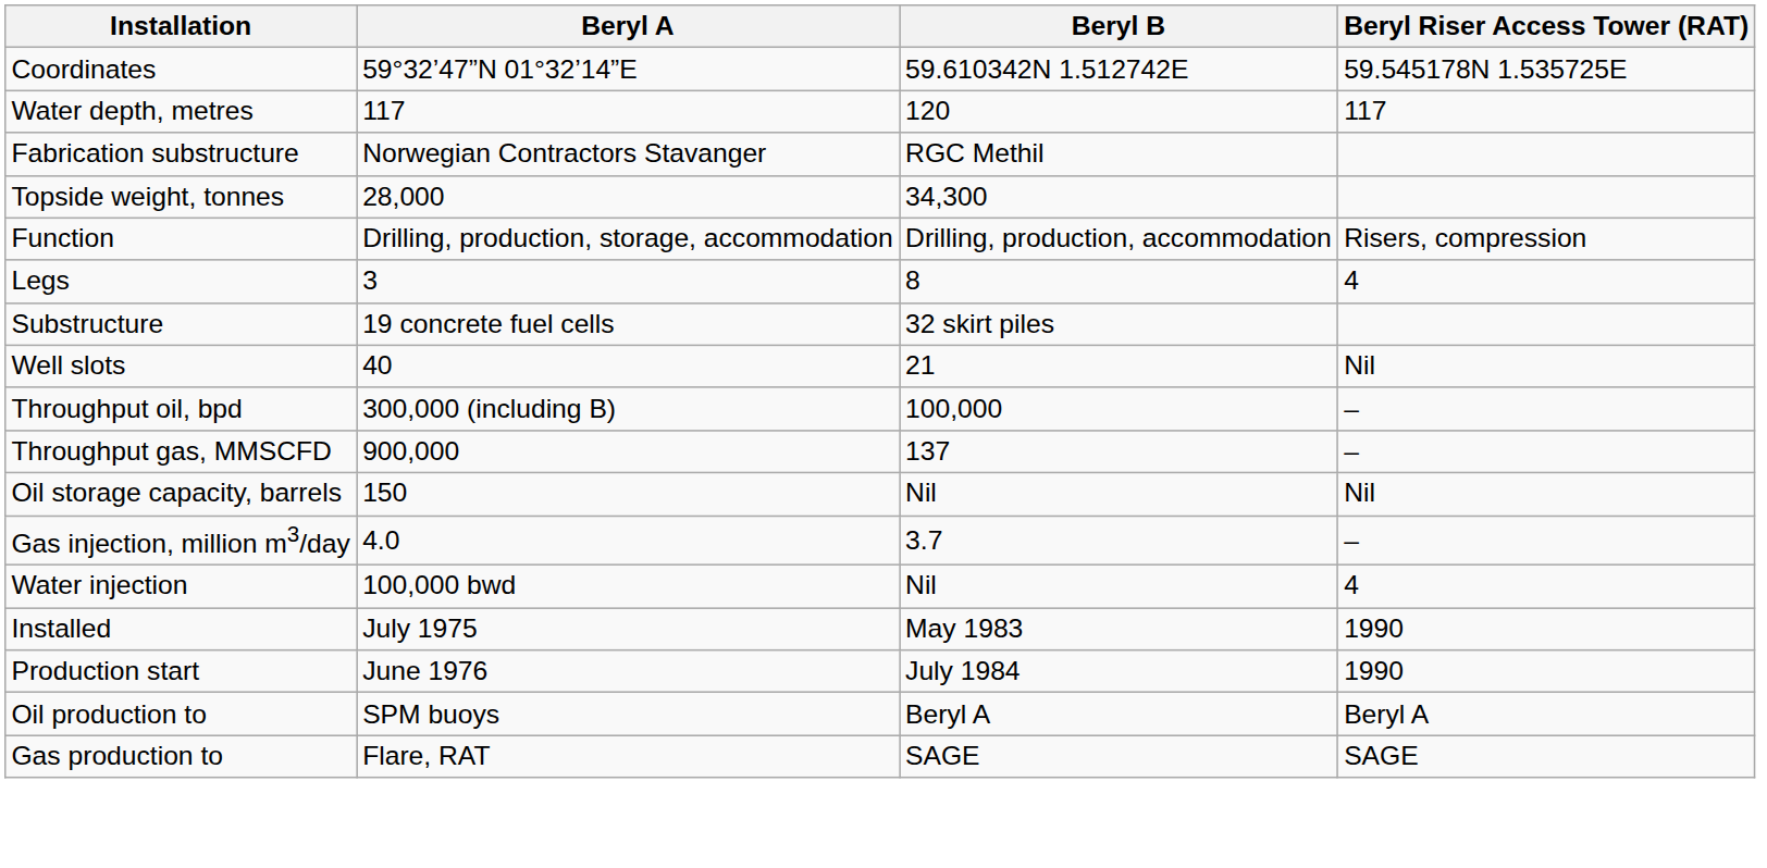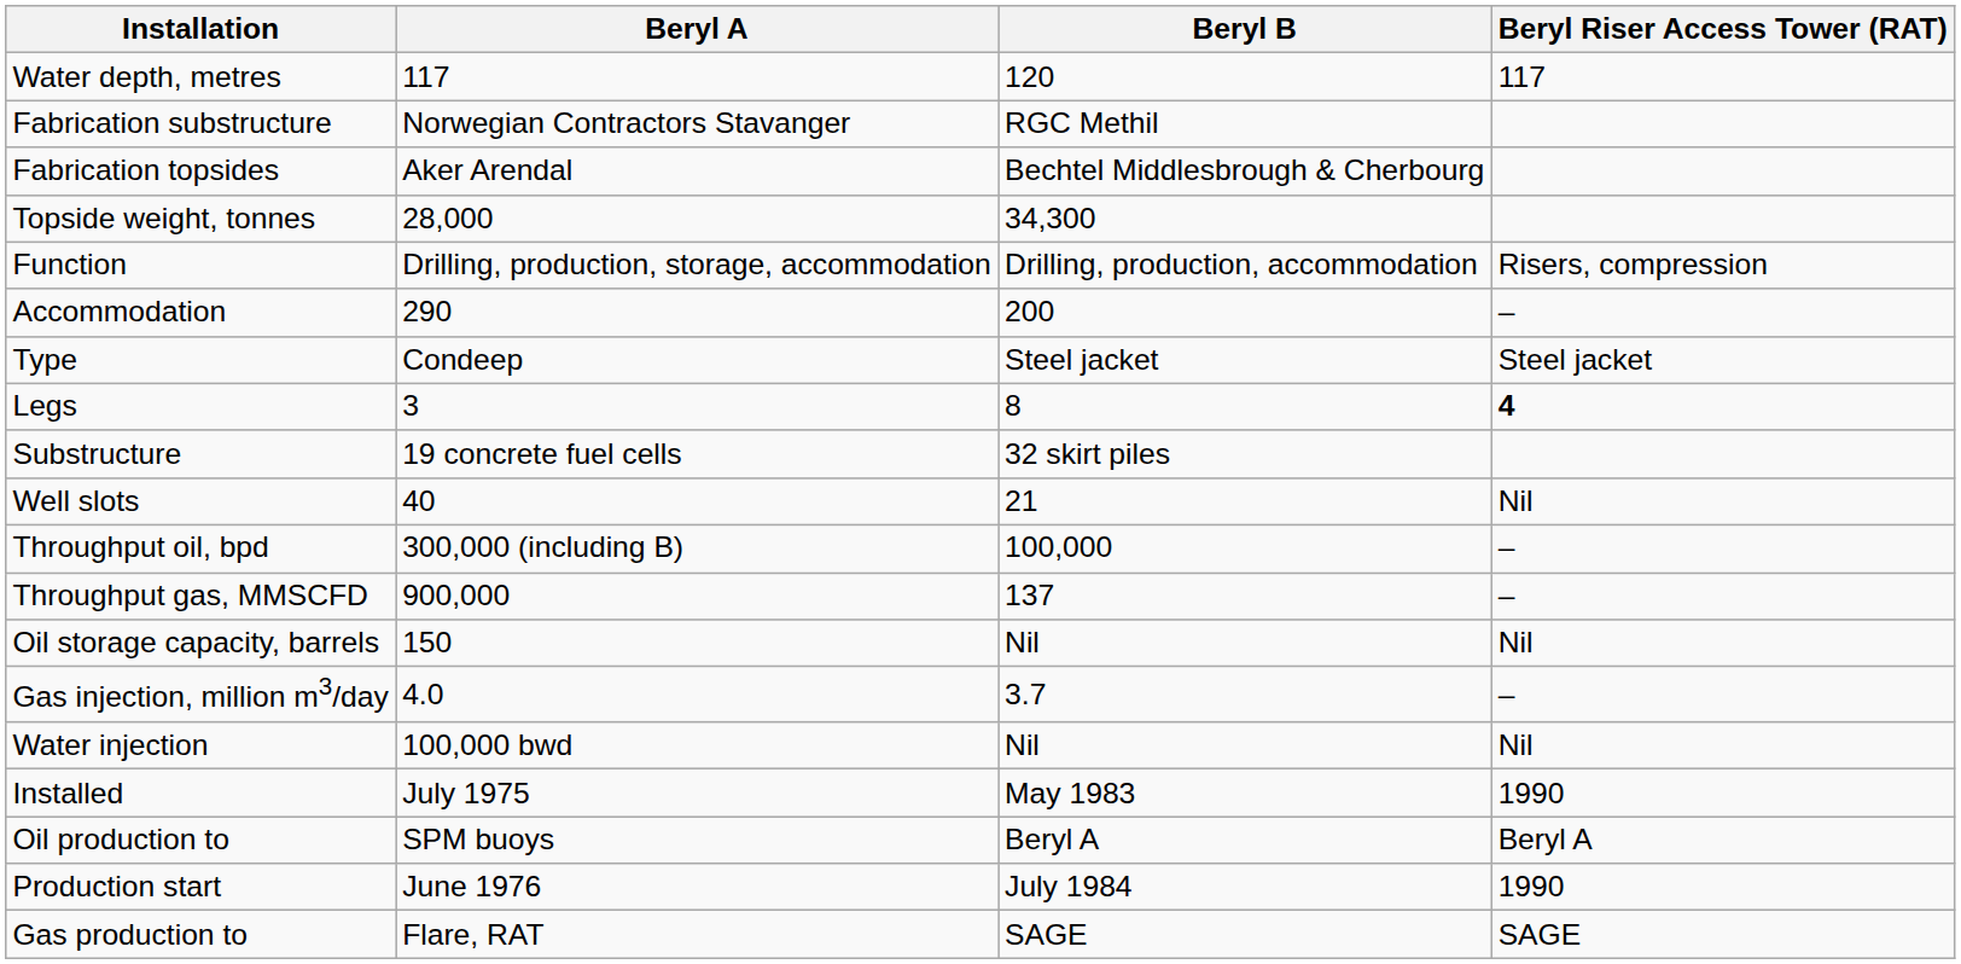- row: Coordinates | 59°32’47”N 01°32’14”E | 59.610342N 1.512742E | 59.545178N 1.535725E
+ row: Fabrication topsides | Aker Arendal | Bechtel Middlesbrough & Cherbourg
+ row: Accommodation | 290 | 200 | –
+ row: Type | Condeep | Steel jacket | Steel jacket
Legs | Beryl Riser Access Tower (RAT): normal -> bold
Water injection | Beryl Riser Access Tower (RAT): 4 -> Nil
rows swapped: Production start <-> Oil production to
